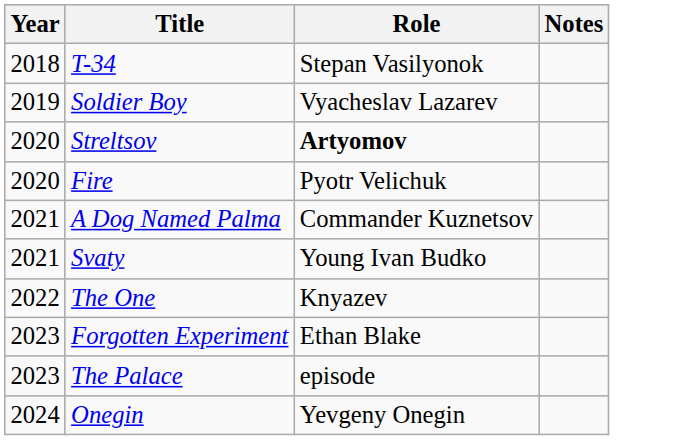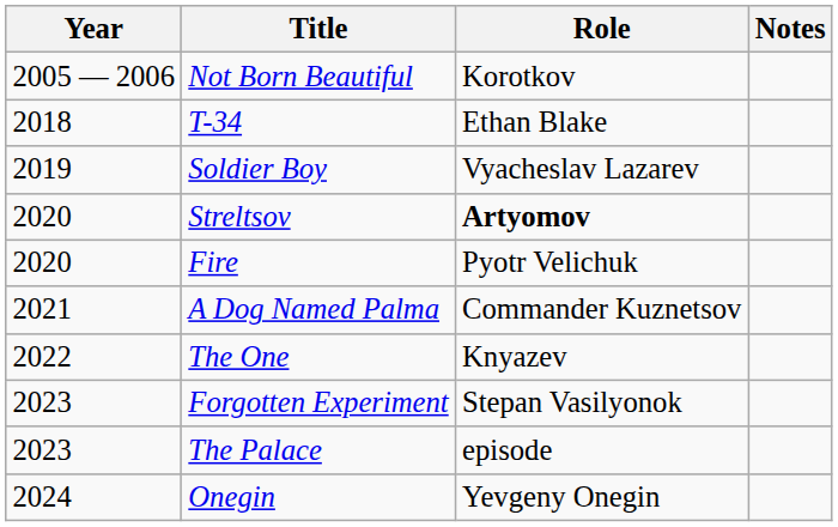+ row: 2005 — 2006 | Not Born Beautiful | Korotkov
T-34 | Role: Stepan Vasilyonok -> Ethan Blake
- row: 2021 | Svaty | Young Ivan Budko
Forgotten Experiment | Role: Ethan Blake -> Stepan Vasilyonok
